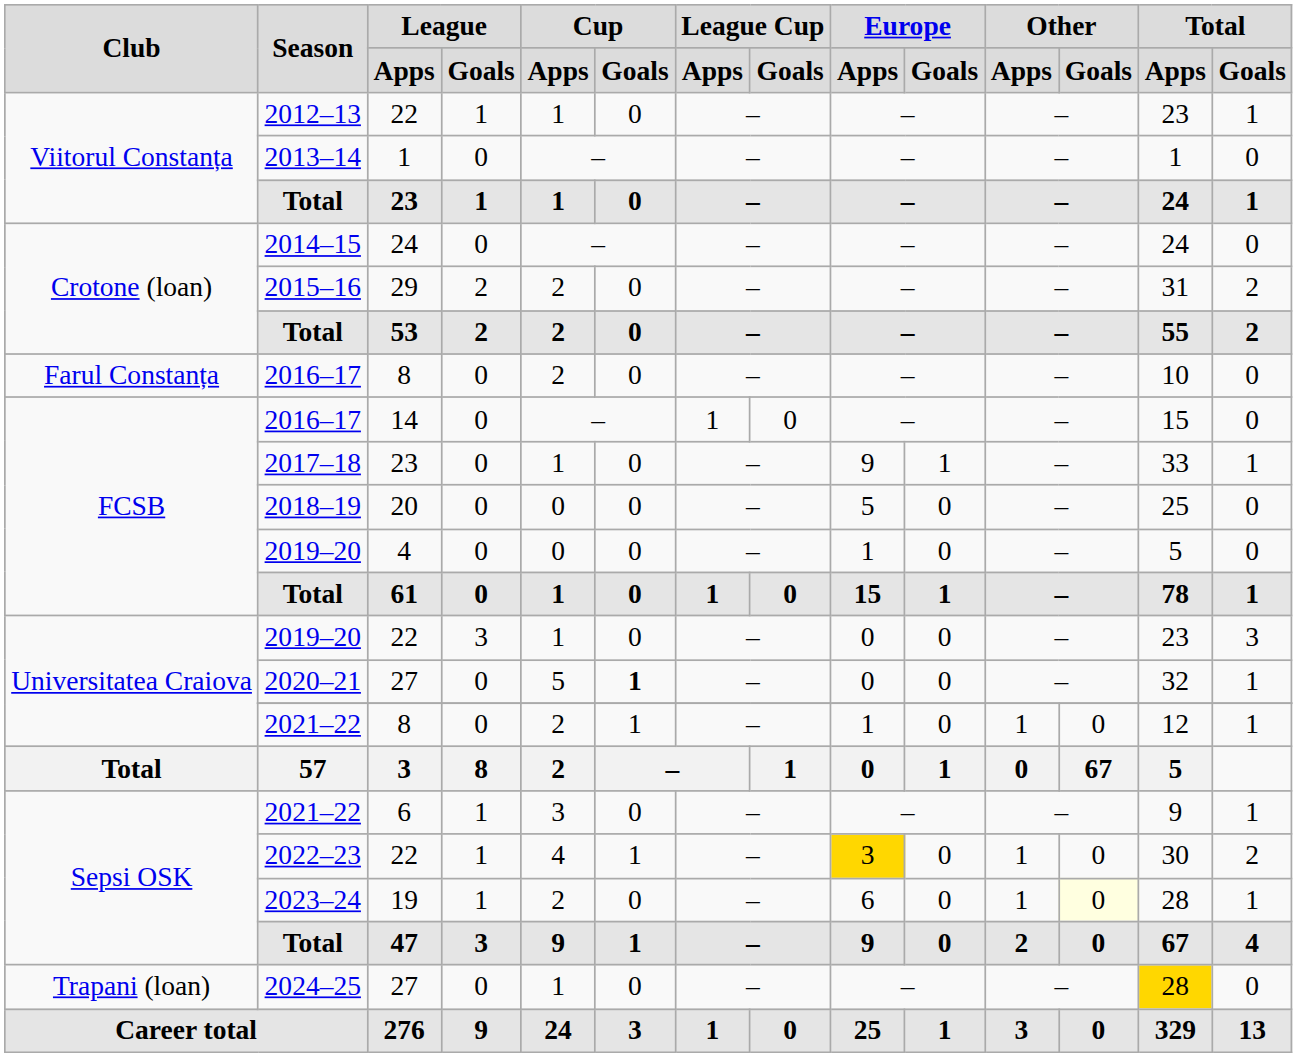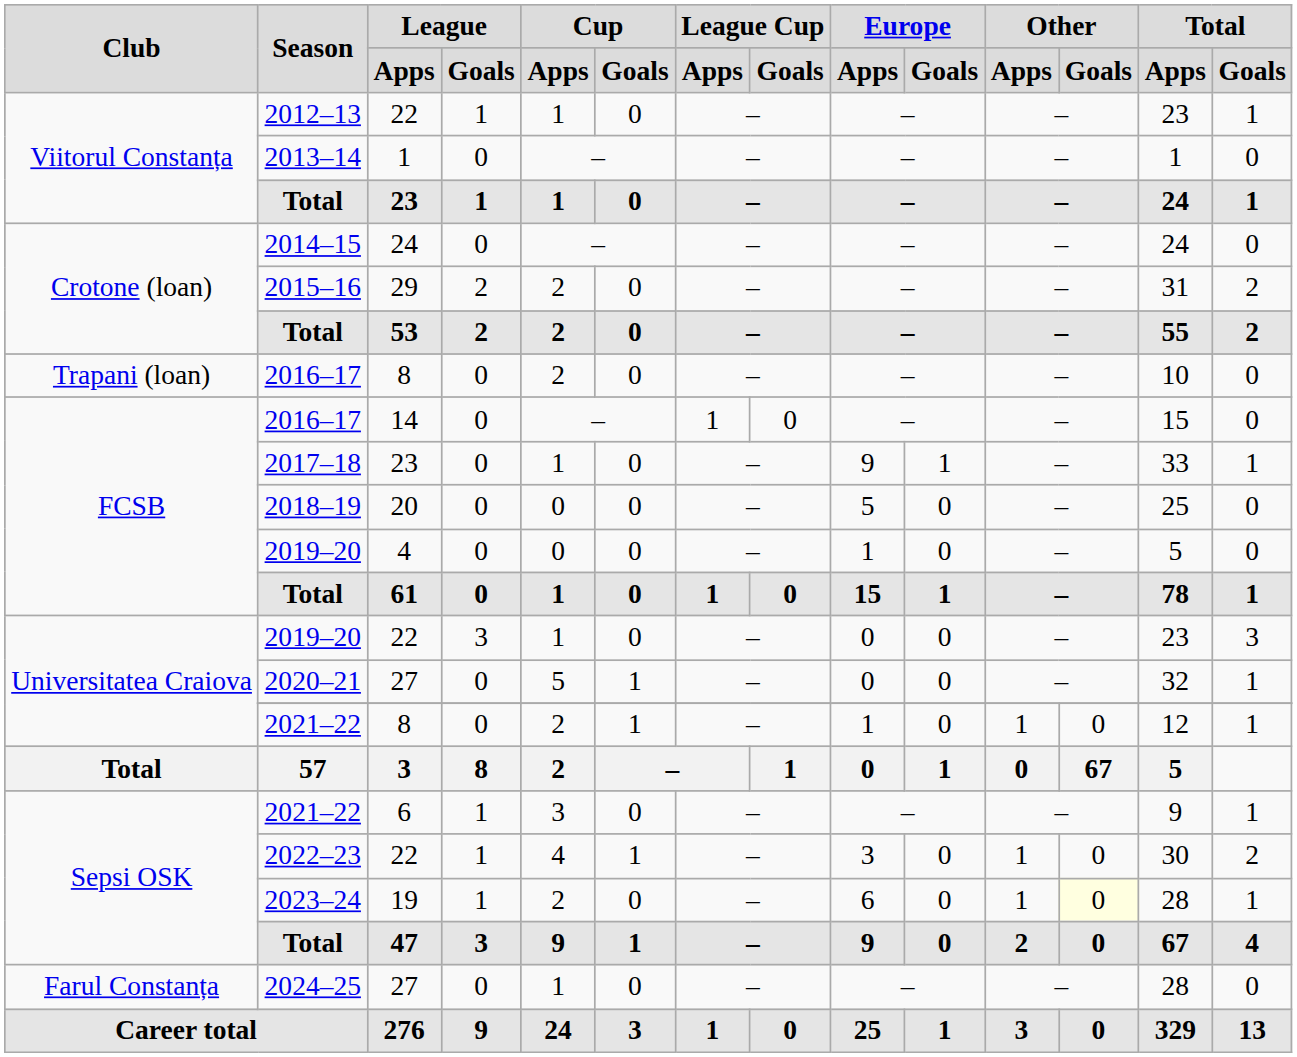2016–17 / 8 | Club: Farul Constanța -> Trapani (loan)
2020–21 | Cup / Goals: bold -> normal
2022–23 | Europe / Apps: gold background -> no background
2024–25 | Club: Trapani (loan) -> Farul Constanța
2024–25 | Total / Apps: gold background -> no background
